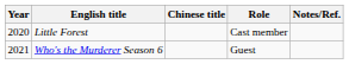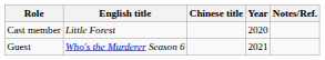columns swapped: Year <-> Role
